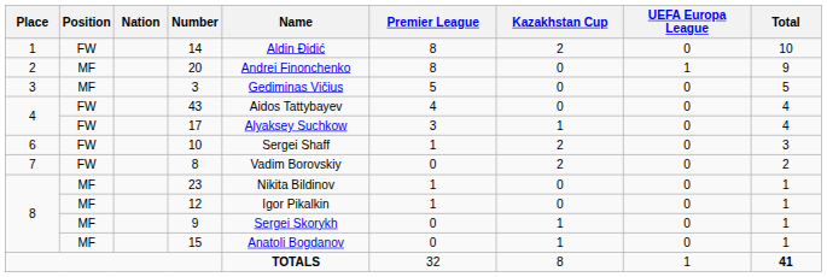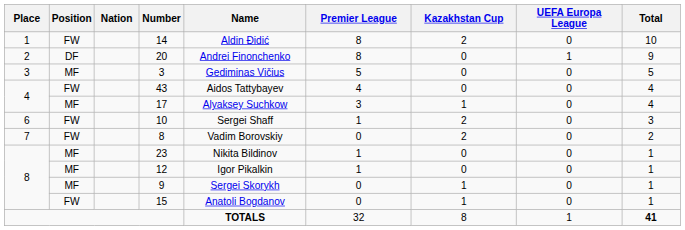20 | Position: MF -> DF
17 | Position: FW -> MF
15 | Position: MF -> FW
